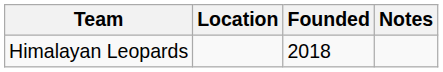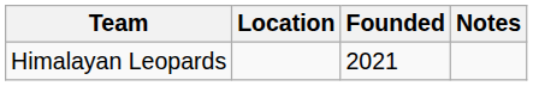Himalayan Leopards | Founded: 2018 -> 2021
